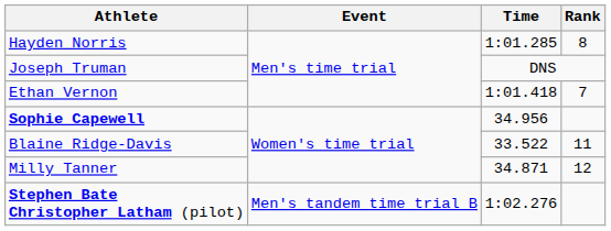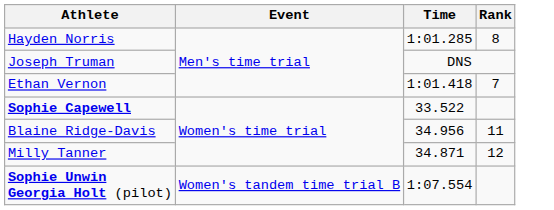Sophie Capewell | Time: 34.956 -> 33.522
Blaine Ridge-Davis | Time: 33.522 -> 34.956
- row: Stephen Bate Christopher Latham (pilot) | Men's tandem time trial B | 1:02.276
+ row: Sophie Unwin Georgia Holt (pilot) | Women's tandem time trial B | 1:07.554
